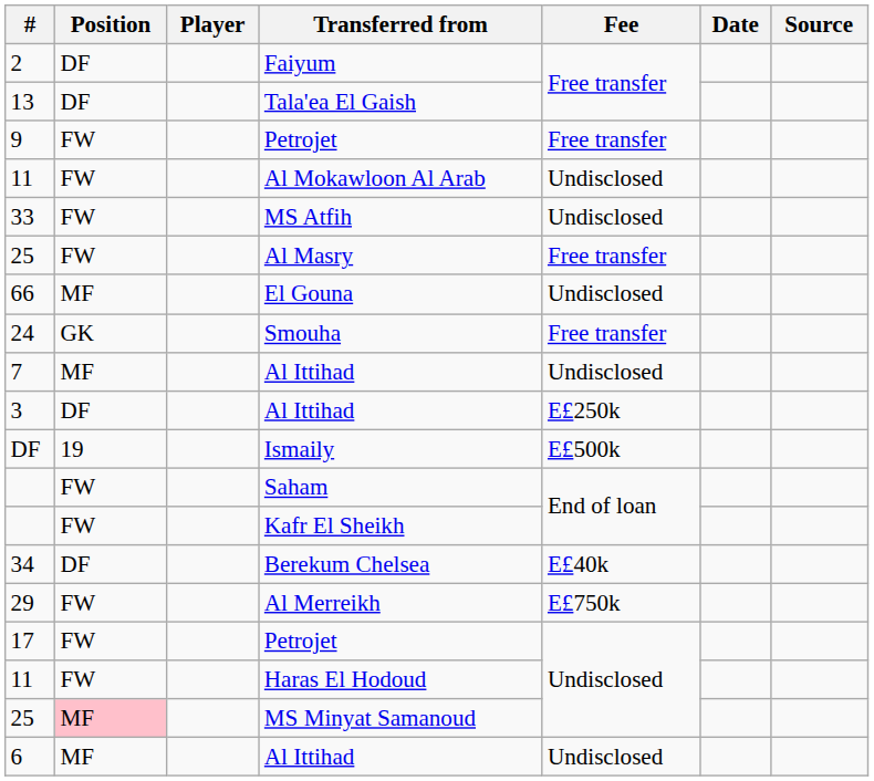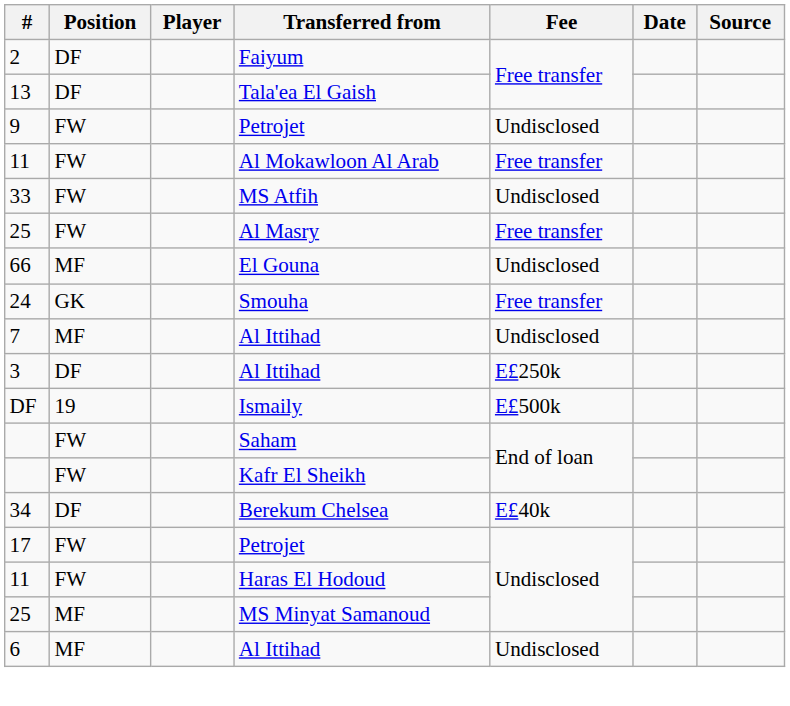9 | Fee: Free transfer -> Undisclosed
11 / Al Mokawloon Al Arab | Fee: Undisclosed -> Free transfer
- row: 29 | FW | Al Merreikh | E£750k
25 / MS Minyat Samanoud | Position: pink background -> no background
